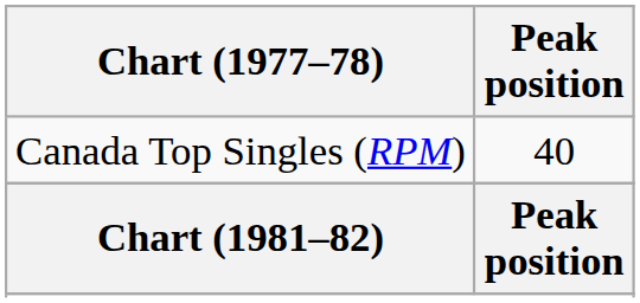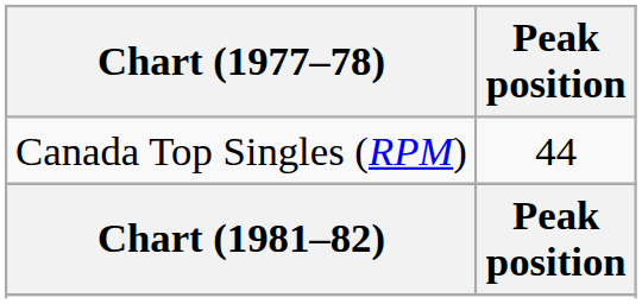Canada Top Singles (RPM) | Peak position: 40 -> 44
